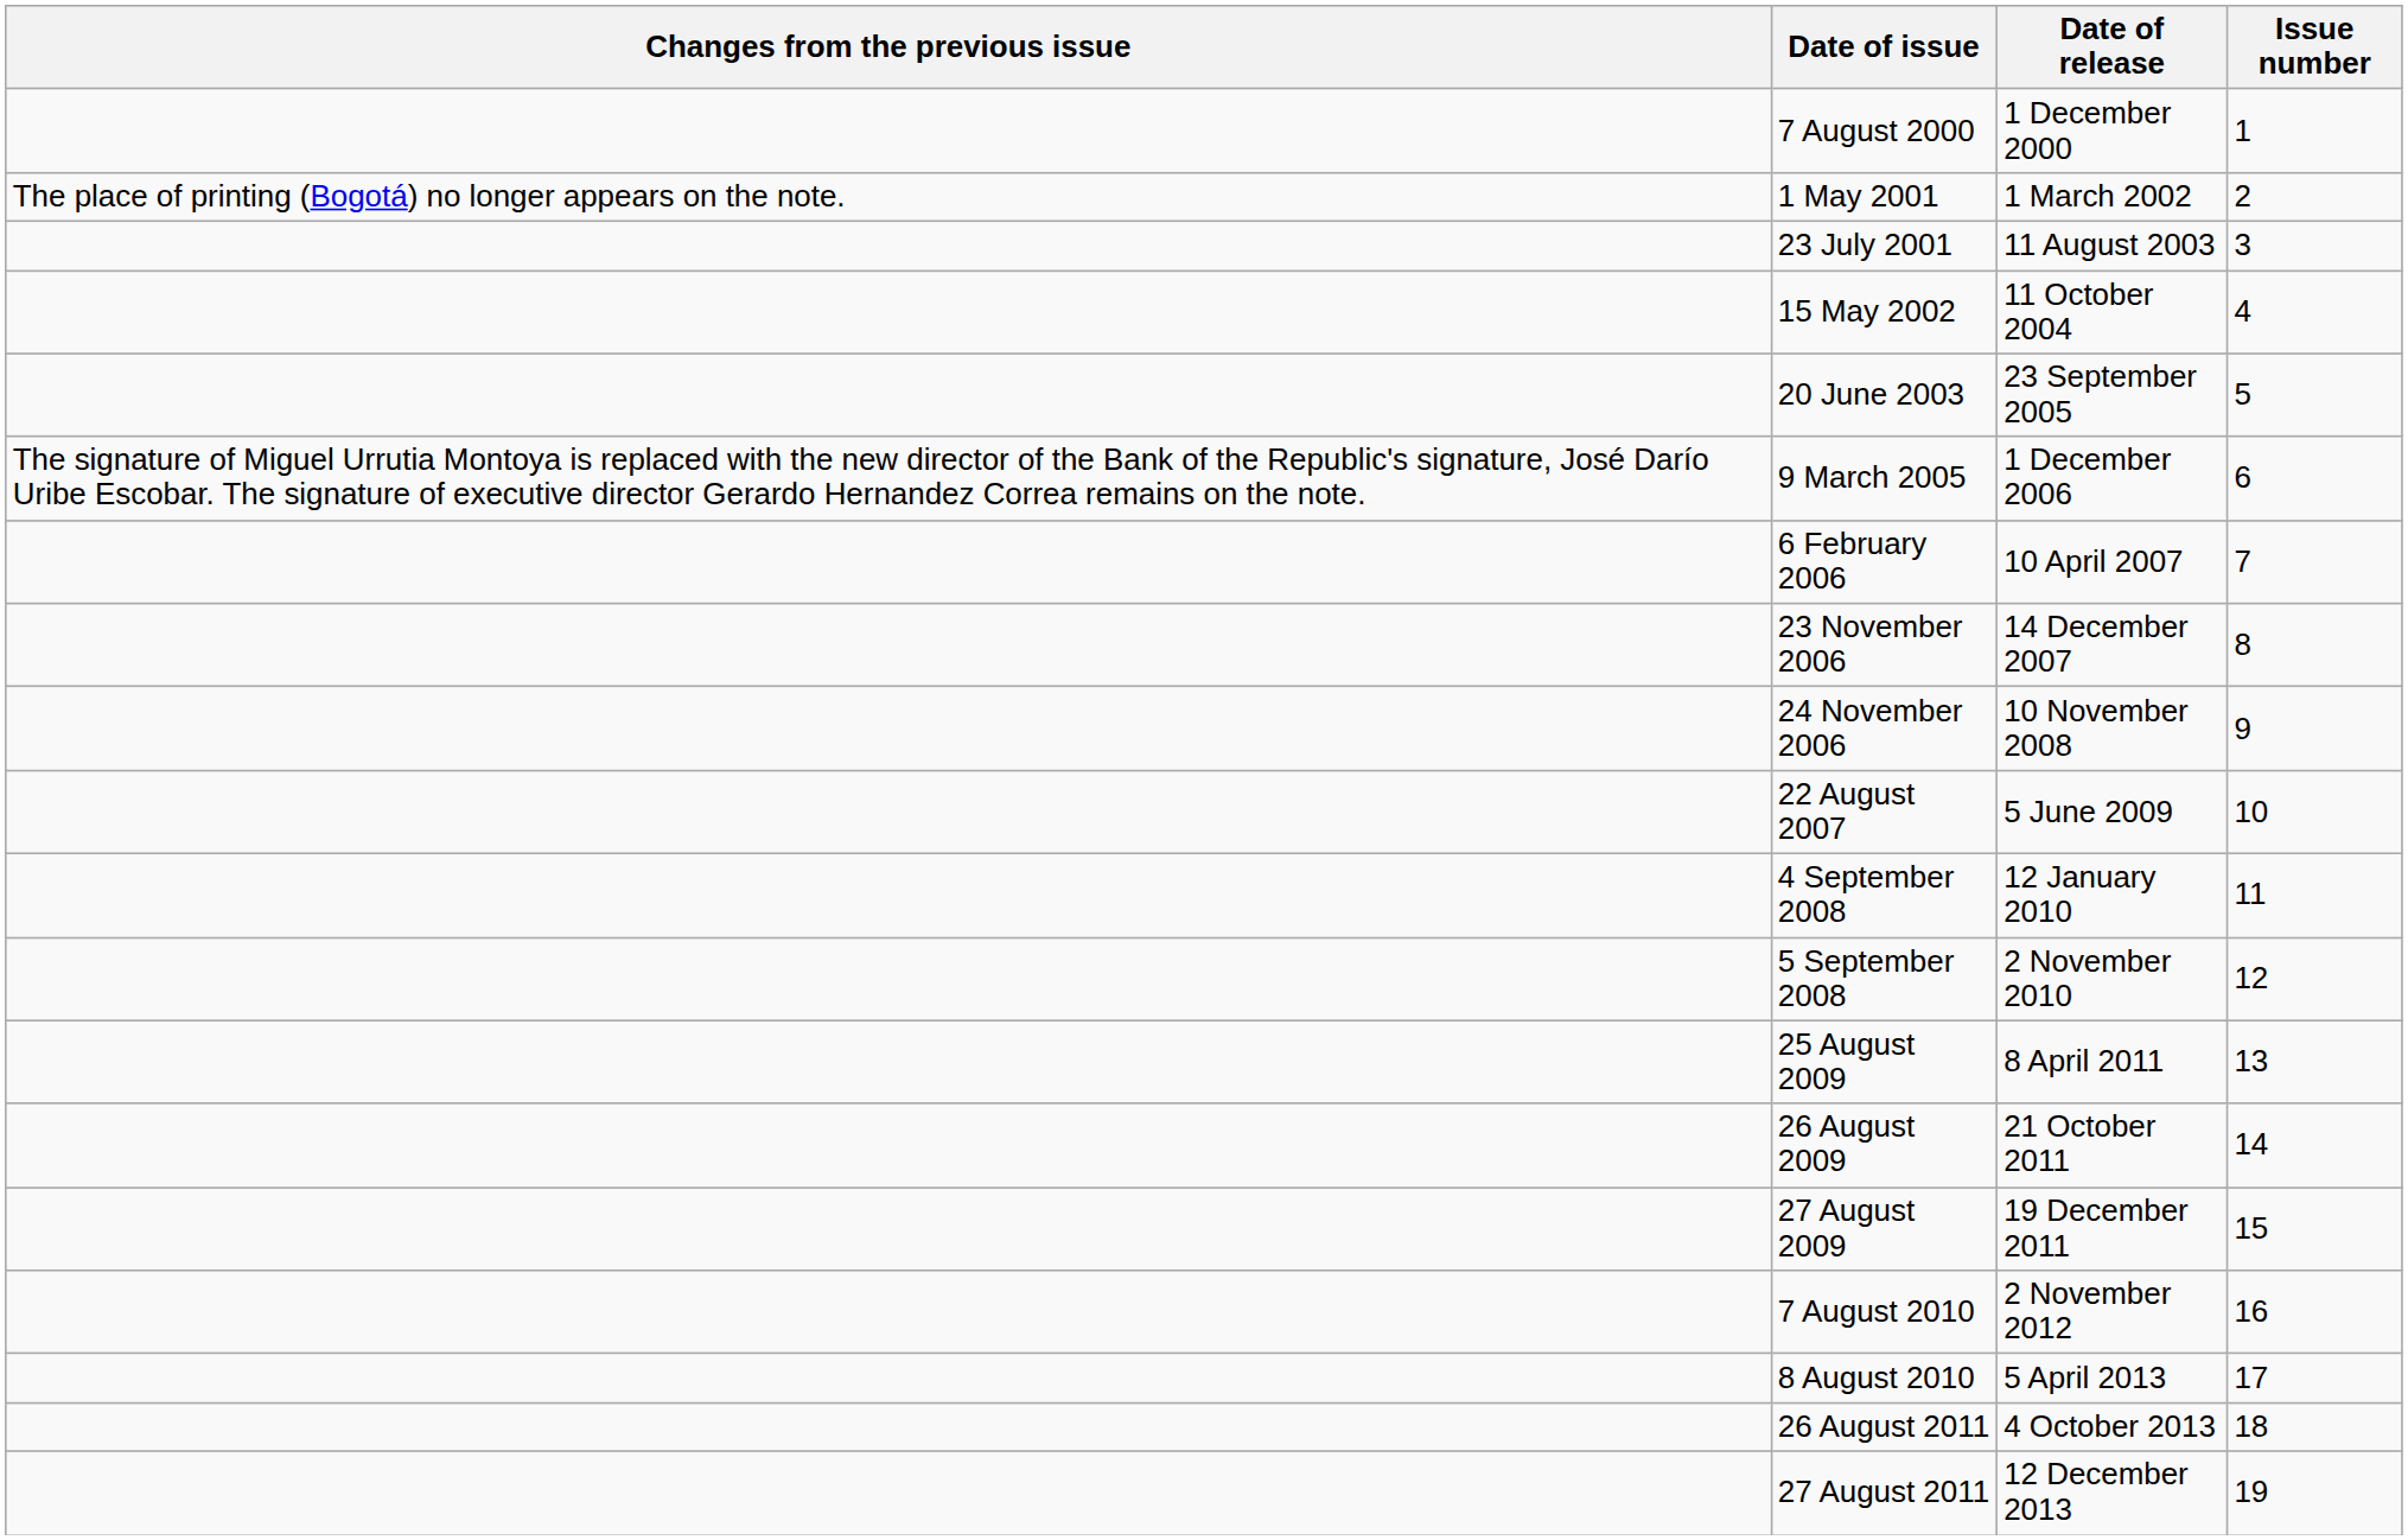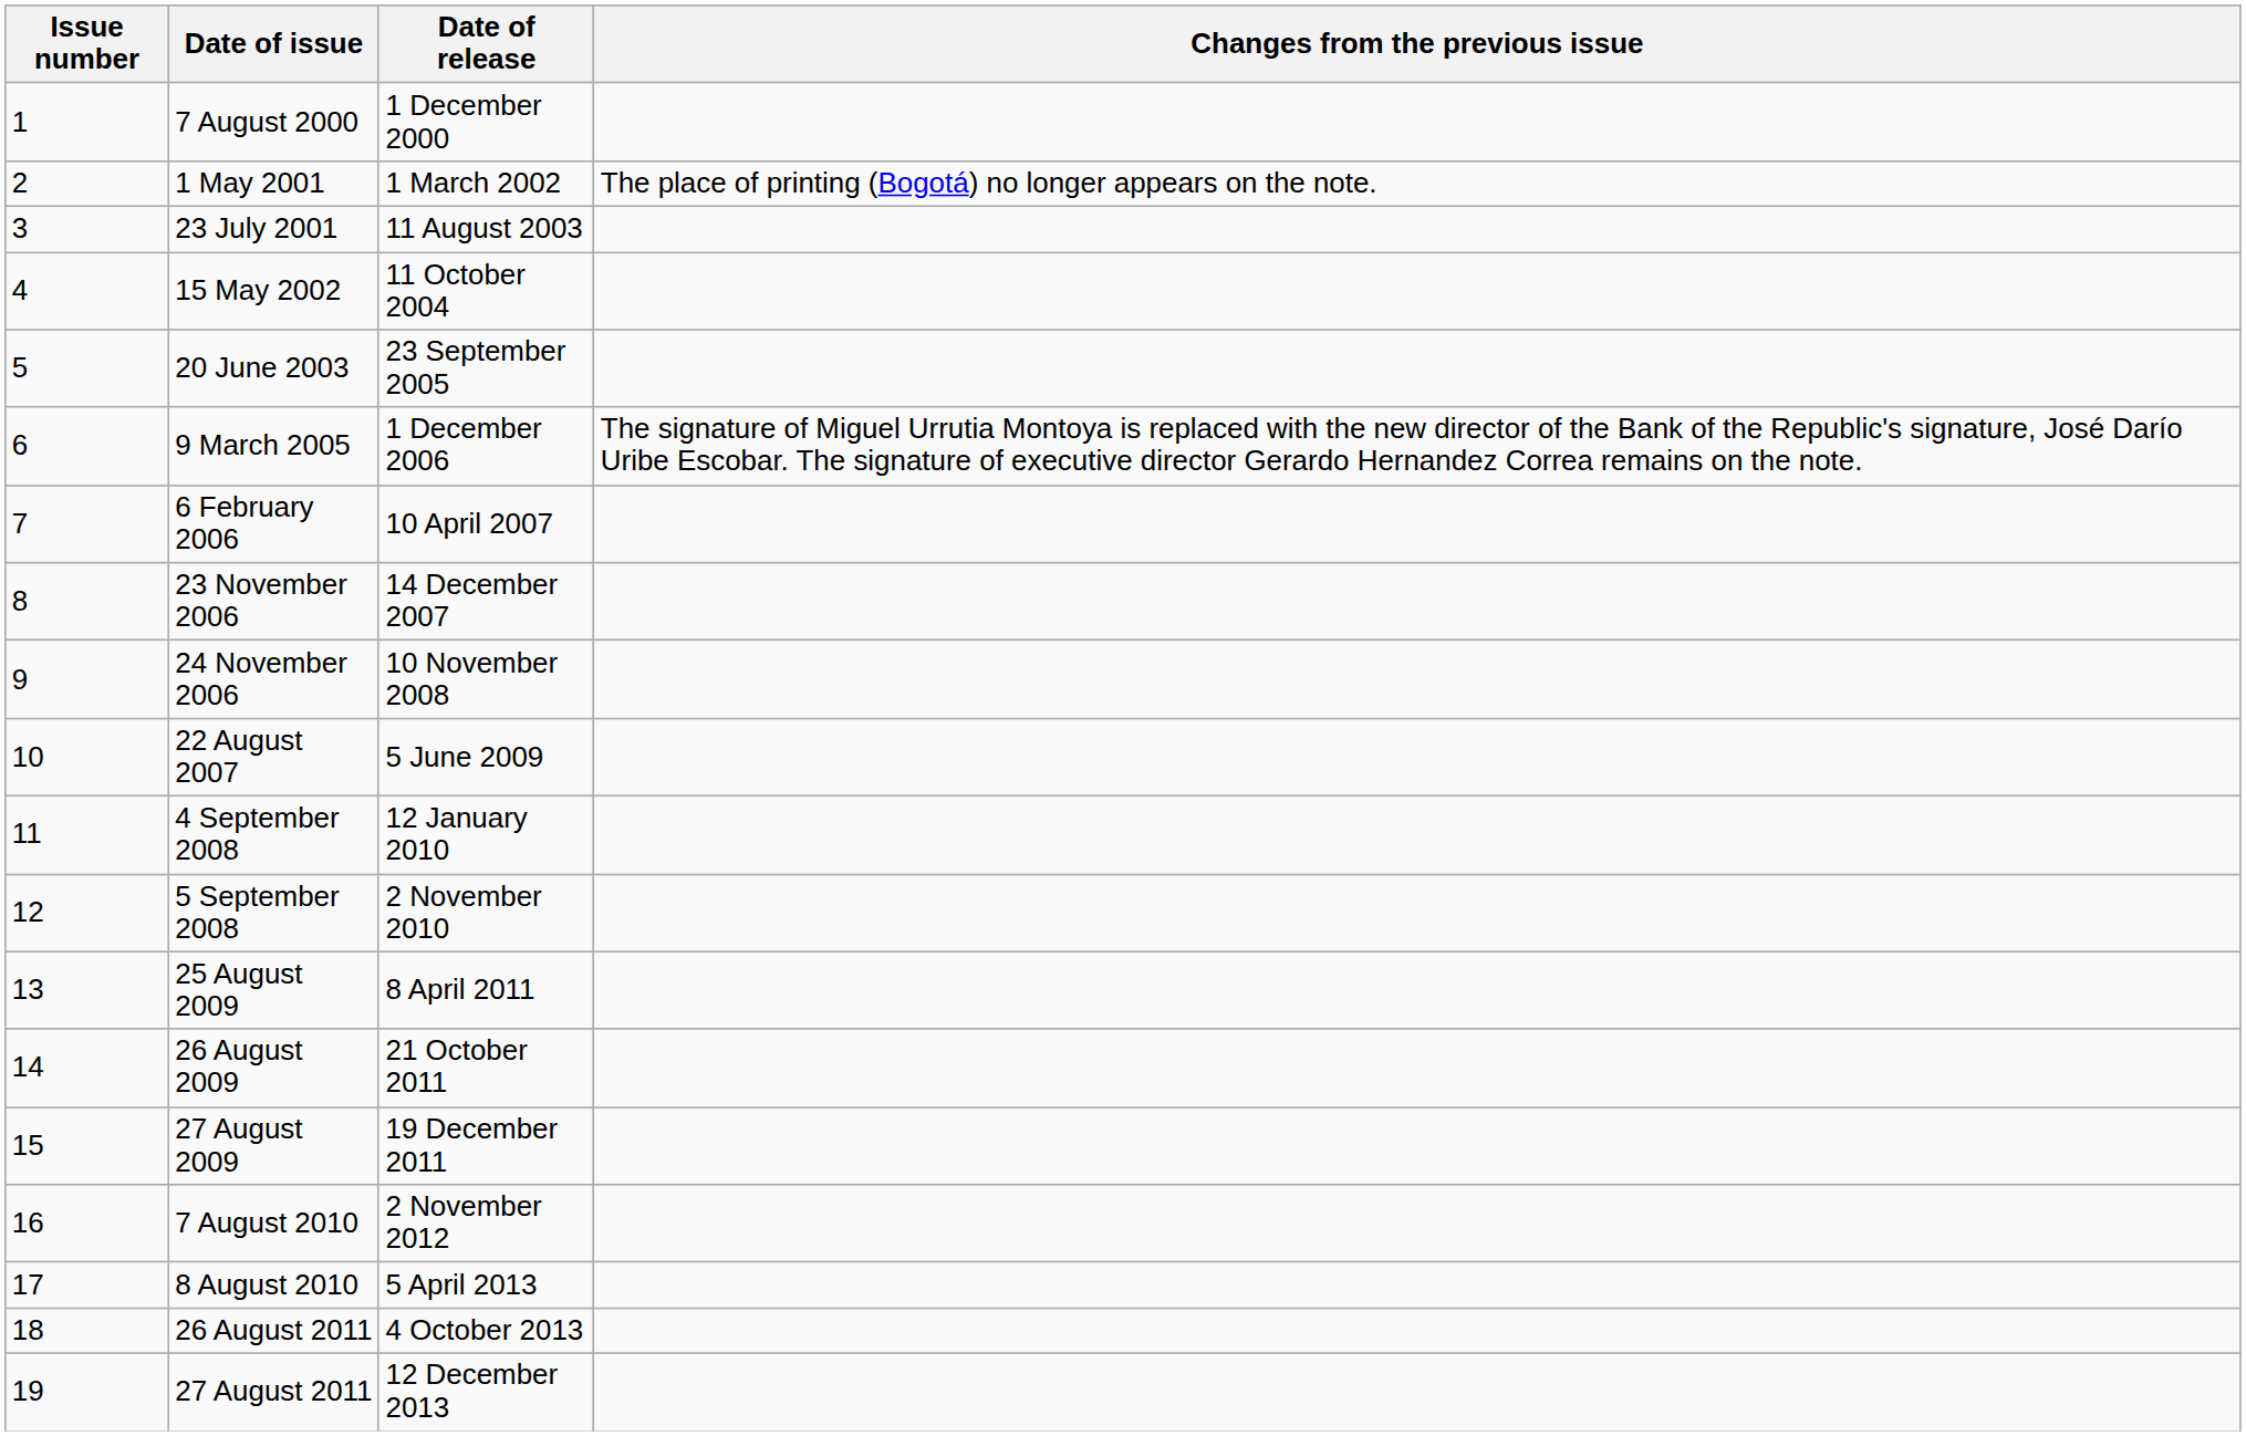columns swapped: Issue number <-> Changes from the previous issue
